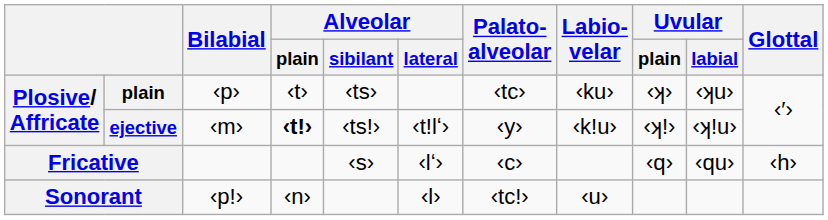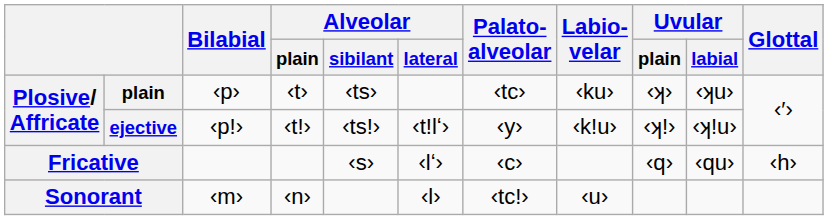ejective | Bilabial: ‹m› -> ‹p!›
ejective | Alveolar / plain: bold -> normal
Sonorant | Bilabial: ‹p!› -> ‹m›
